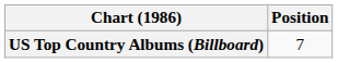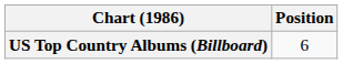US Top Country Albums (Billboard) | Position: 7 -> 6
